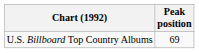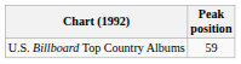U.S. Billboard Top Country Albums | Peak position: 69 -> 59
